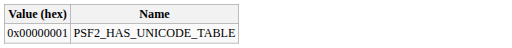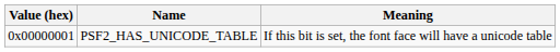+ column: Meaning | If this bit is set, the font face will have a unicode table
